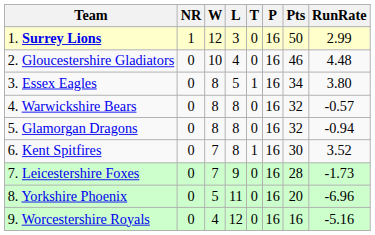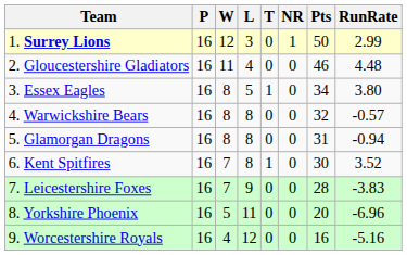columns swapped: P <-> NR
2. Gloucestershire Gladiators | W: 10 -> 11
5. Glamorgan Dragons | Pts: 32 -> 31
7. Leicestershire Foxes | RunRate: -1.73 -> -3.83
